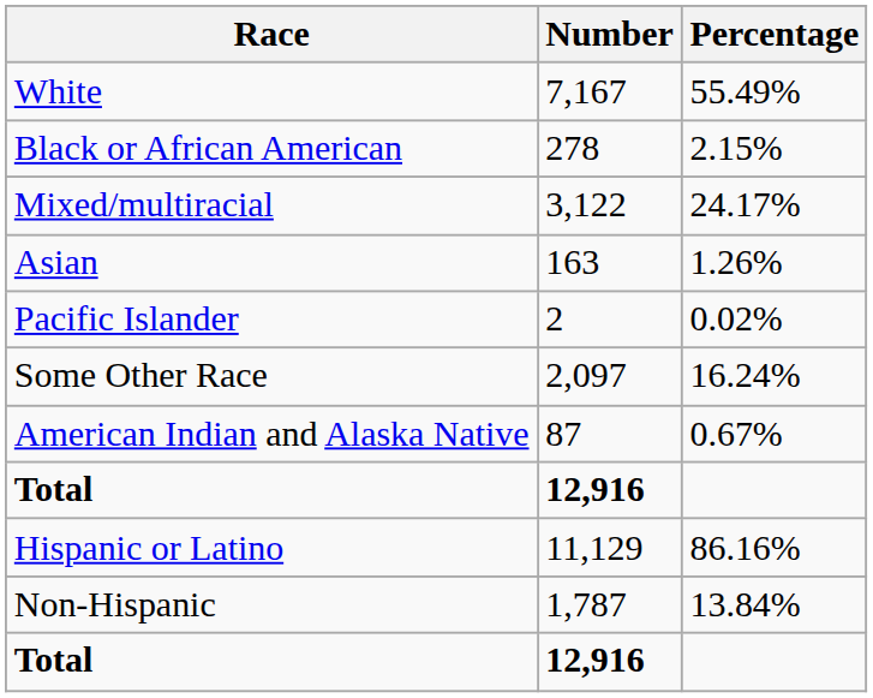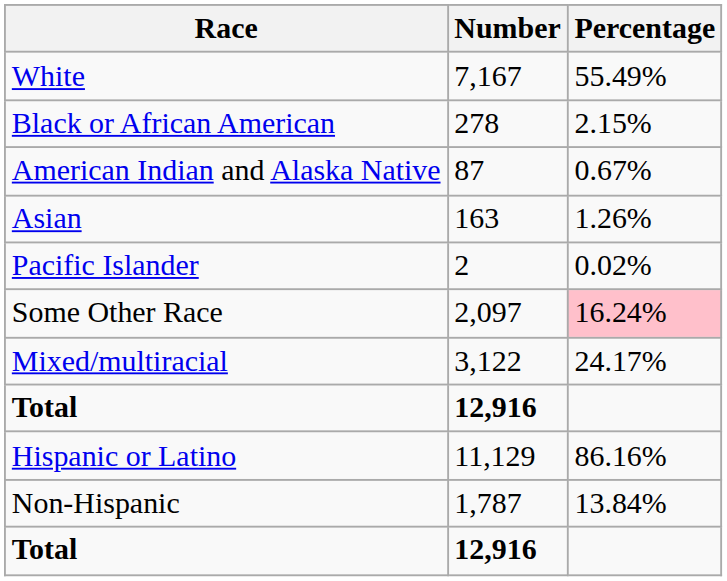rows swapped: American Indian and Alaska Native <-> Mixed/multiracial
Some Other Race | Percentage: no background -> pink background
